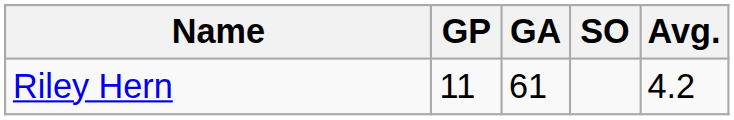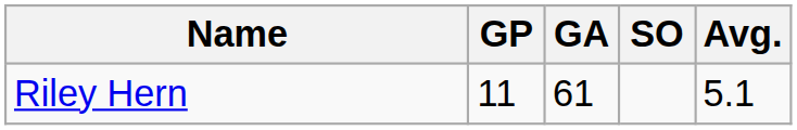Riley Hern | Avg.: 4.2 -> 5.1
